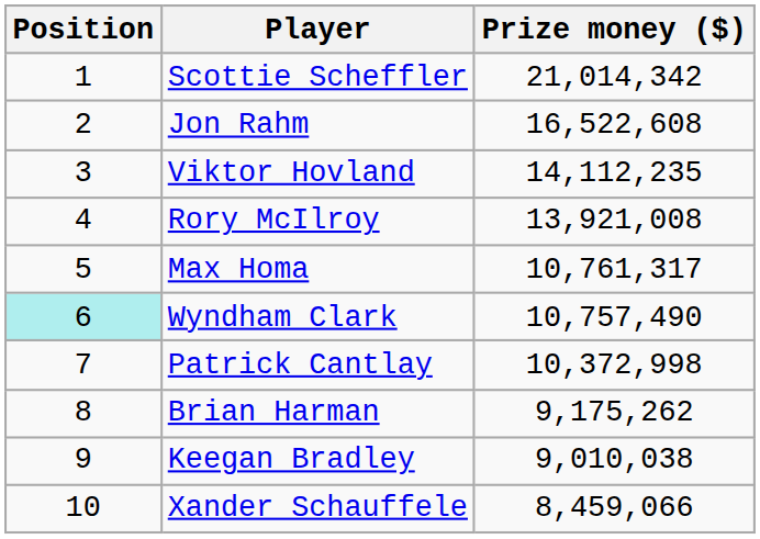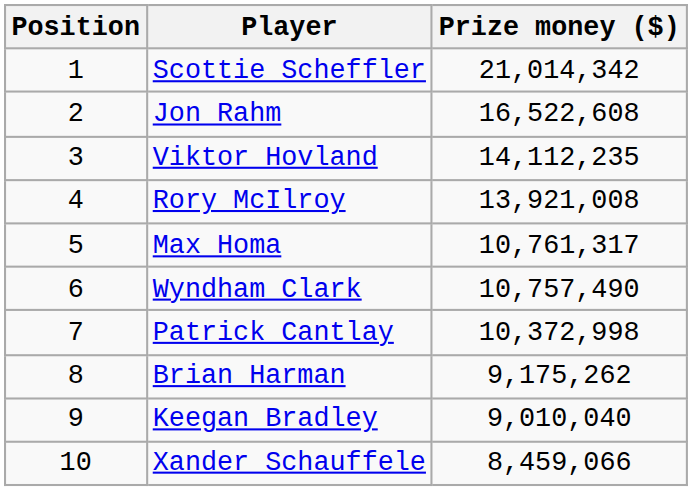Wyndham Clark | Position: paleturquoise background -> no background
Keegan Bradley | Prize money ($): 9,010,038 -> 9,010,040
